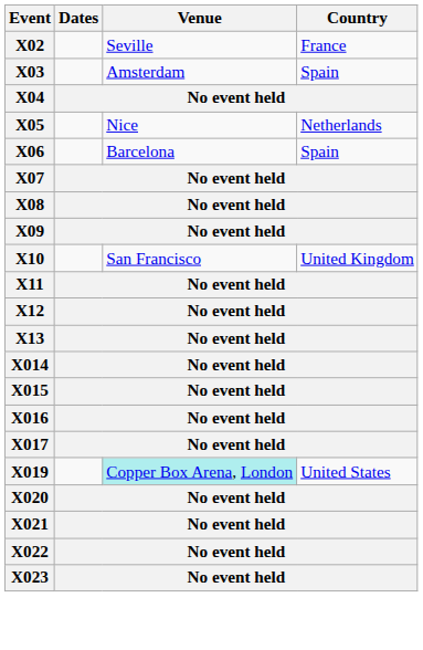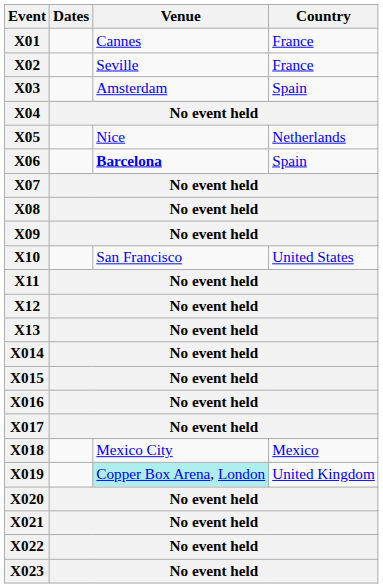+ row: X01 | Cannes | France
X06 | Venue: normal -> bold
X10 | Country: United Kingdom -> United States
+ row: X018 | Mexico City | Mexico
X019 | Country: United States -> United Kingdom
